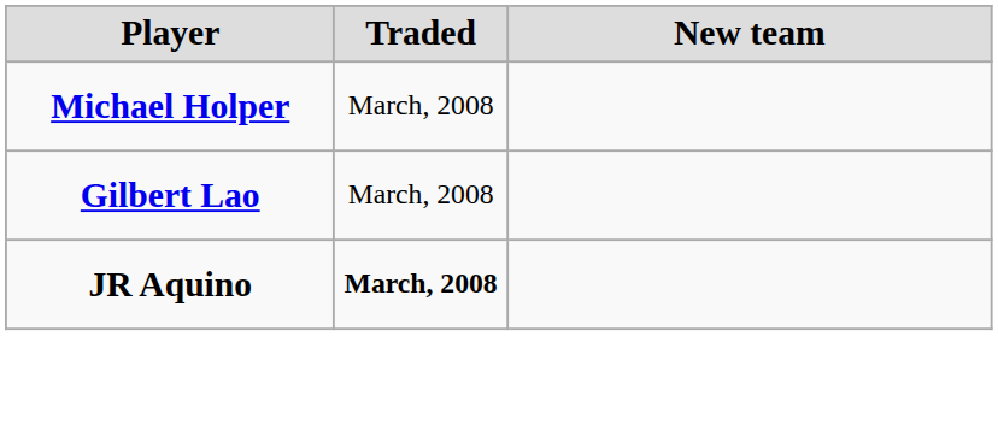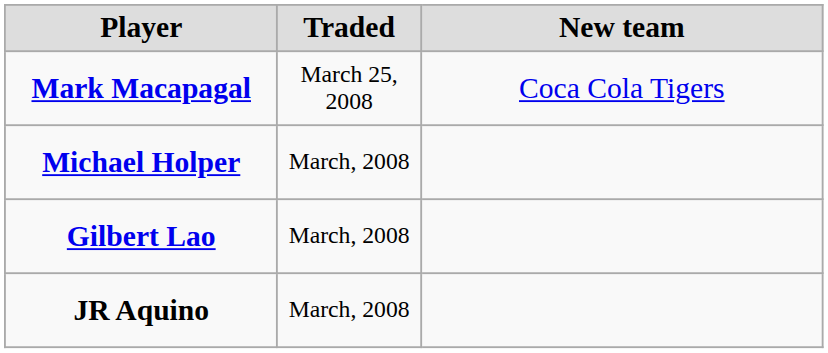+ row: Mark Macapagal | March 25, 2008 | Coca Cola Tigers
JR Aquino | Traded: bold -> normal
